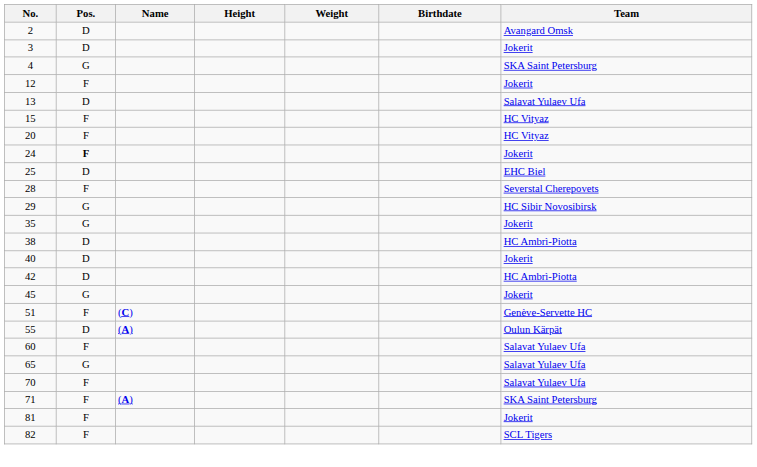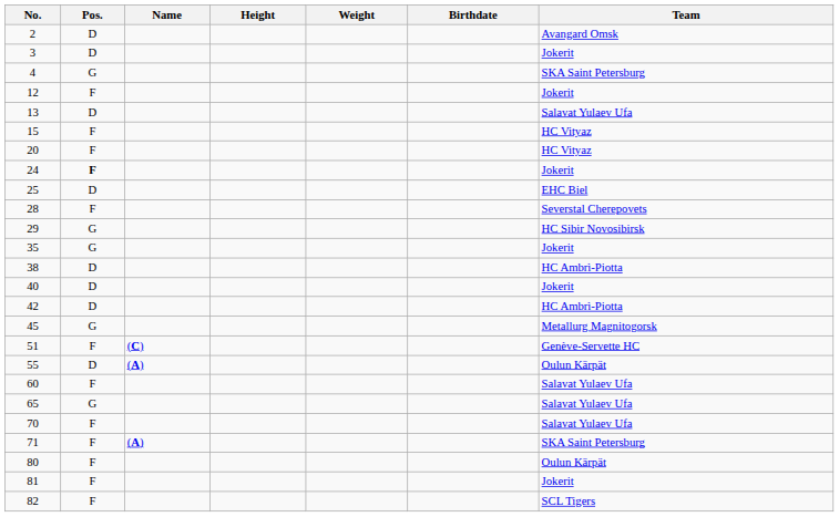45 | Team: Jokerit -> Metallurg Magnitogorsk
+ row: 80 | F | Oulun Kärpät
